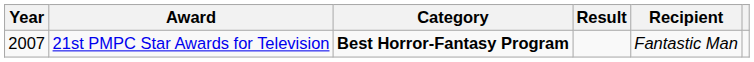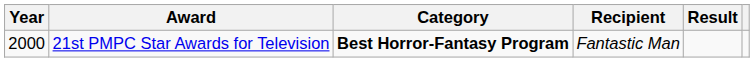columns swapped: Recipient <-> Result
21st PMPC Star Awards for Television | Year: 2007 -> 2000
